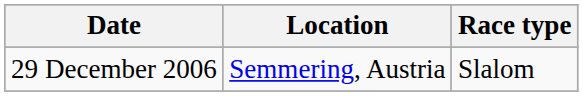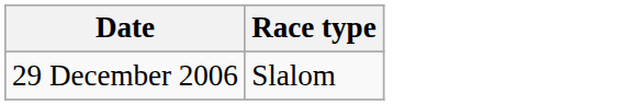- column: Location | Semmering, Austria
